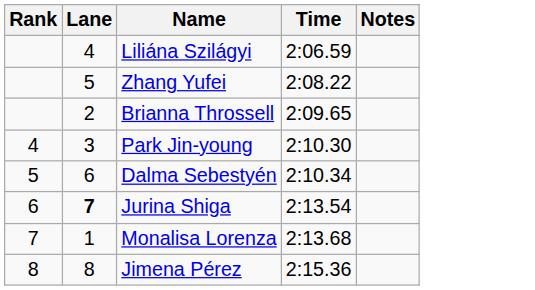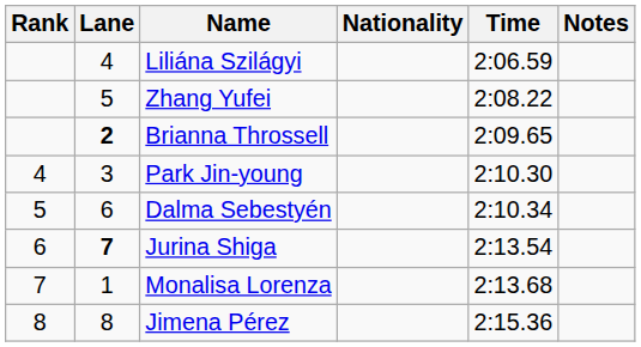+ column: Nationality
Brianna Throssell | Lane: normal -> bold
